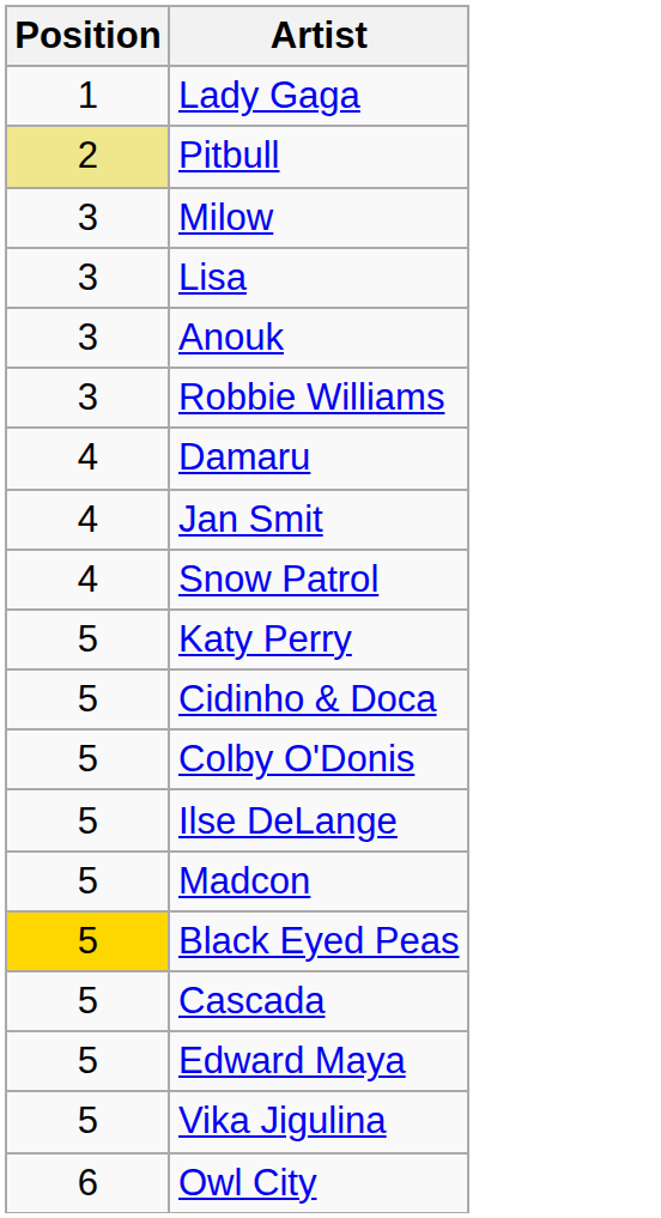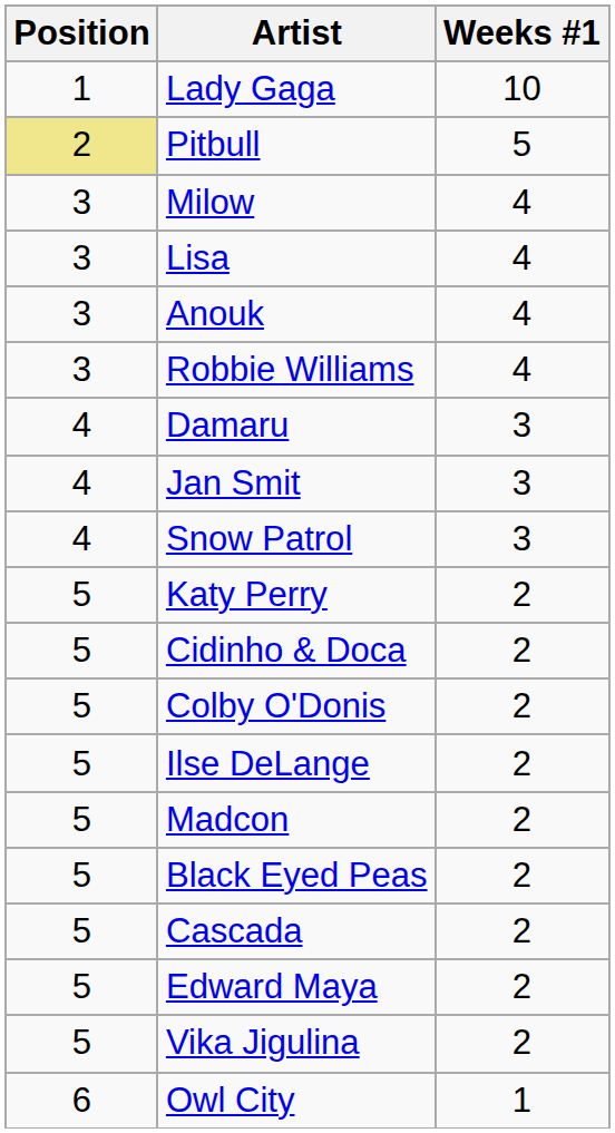+ column: Weeks #1 | 10 | 5 | 4 | 4 | 4 | 4 | 3 | 3 | 3 | 2 | 2 | 2 | 2 | 2 | 2 | 2 | 2 | 2 | 1
Black Eyed Peas | Position: gold background -> no background
